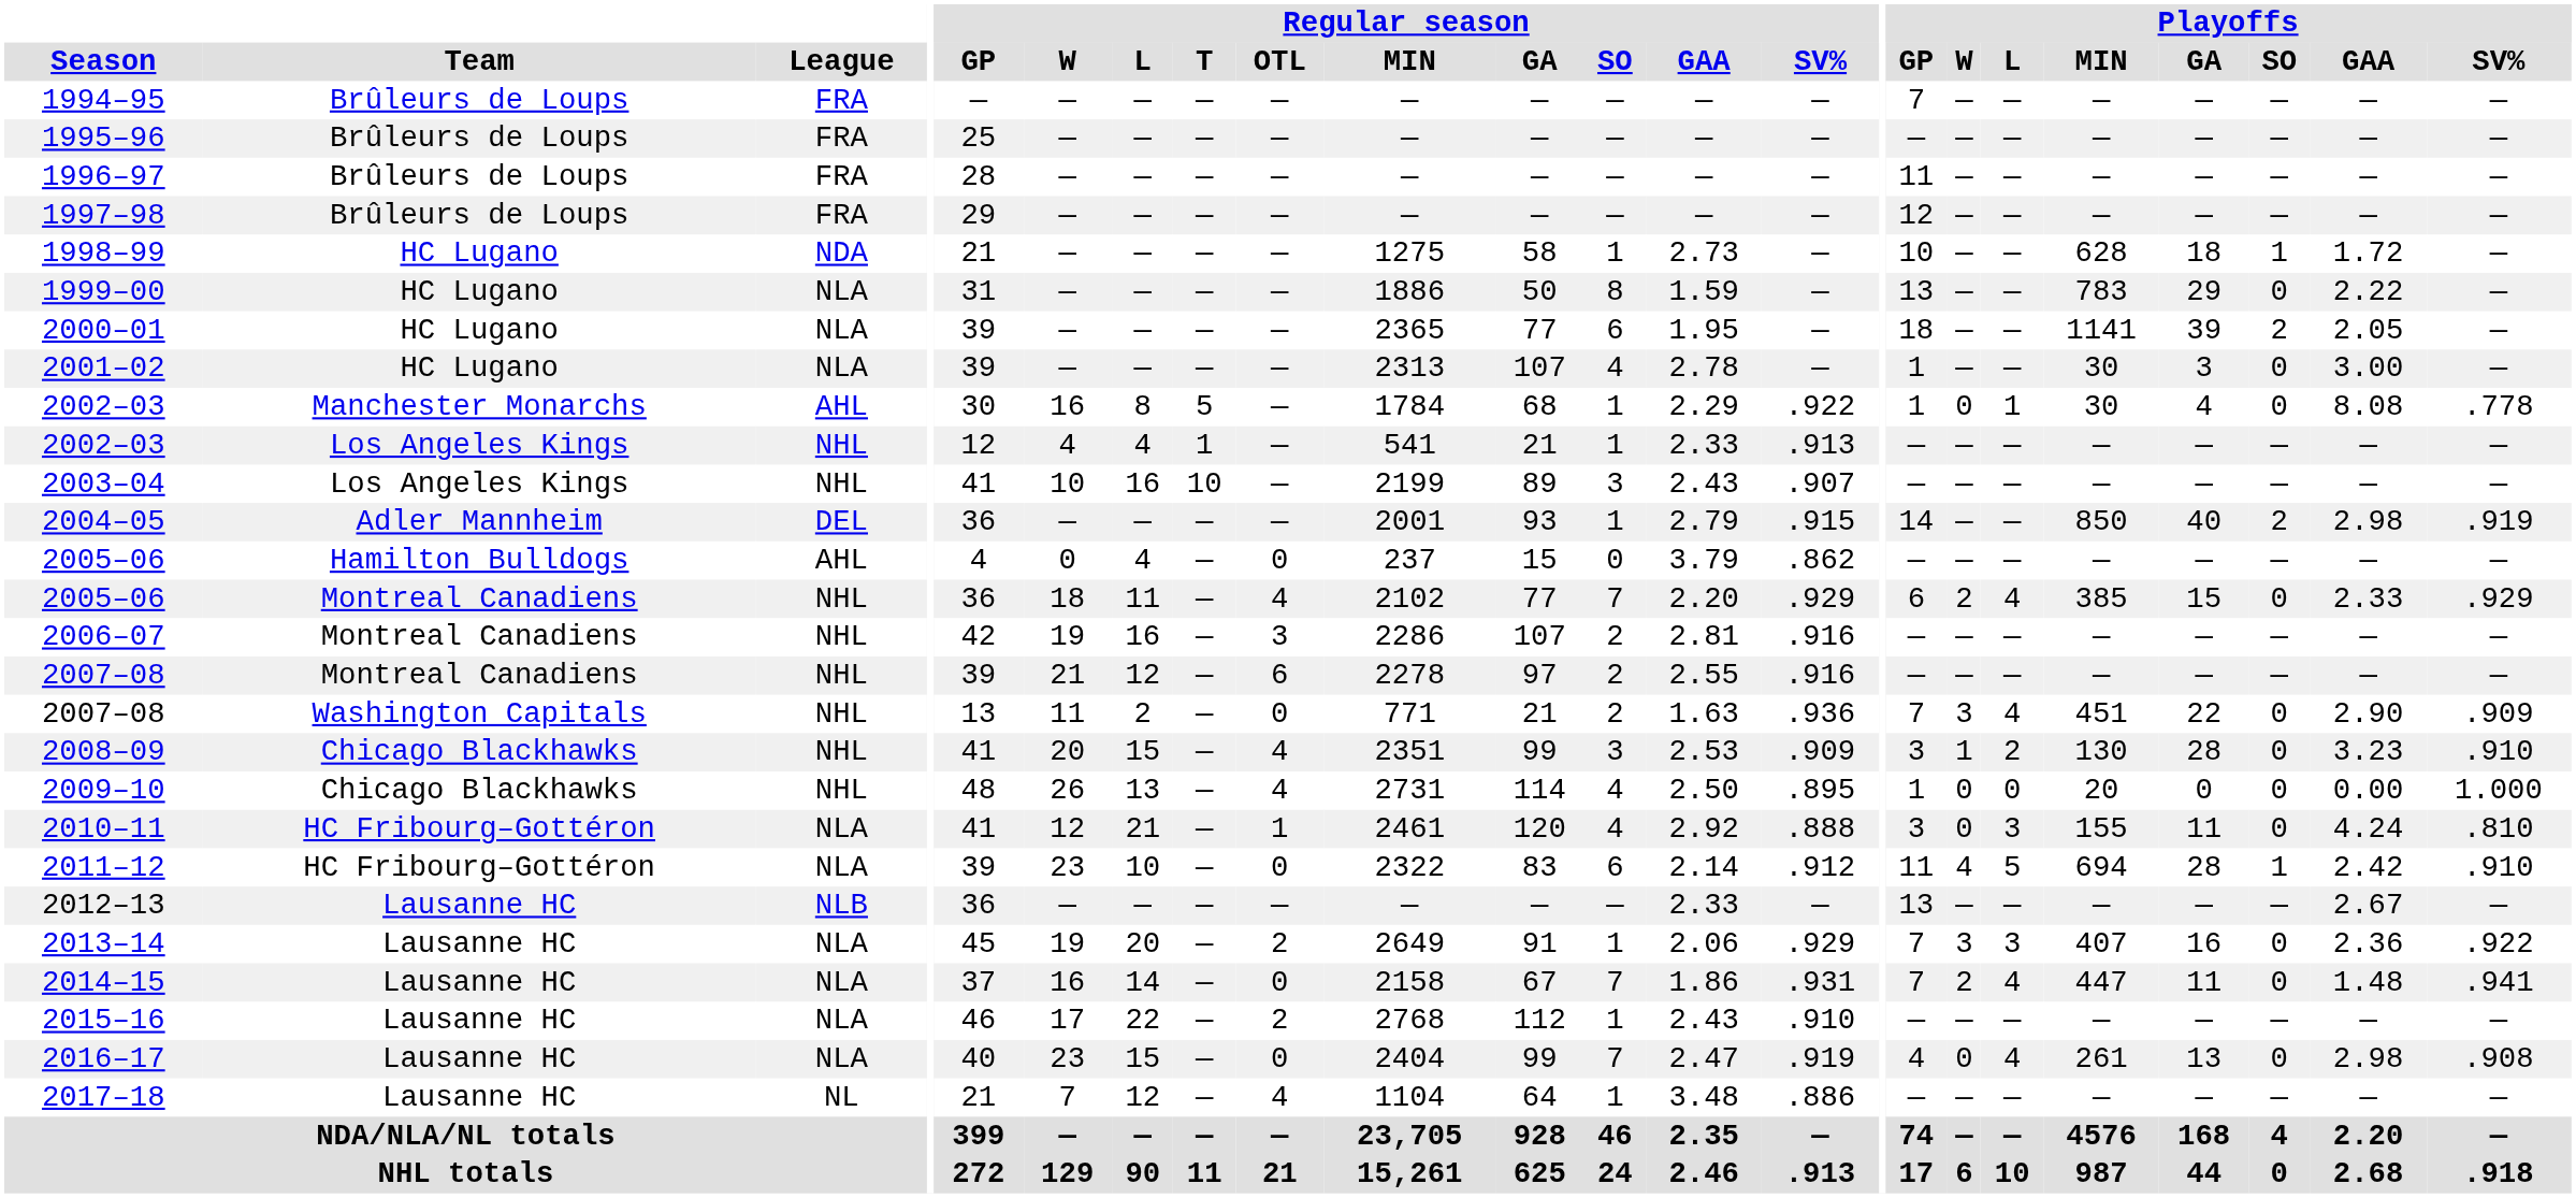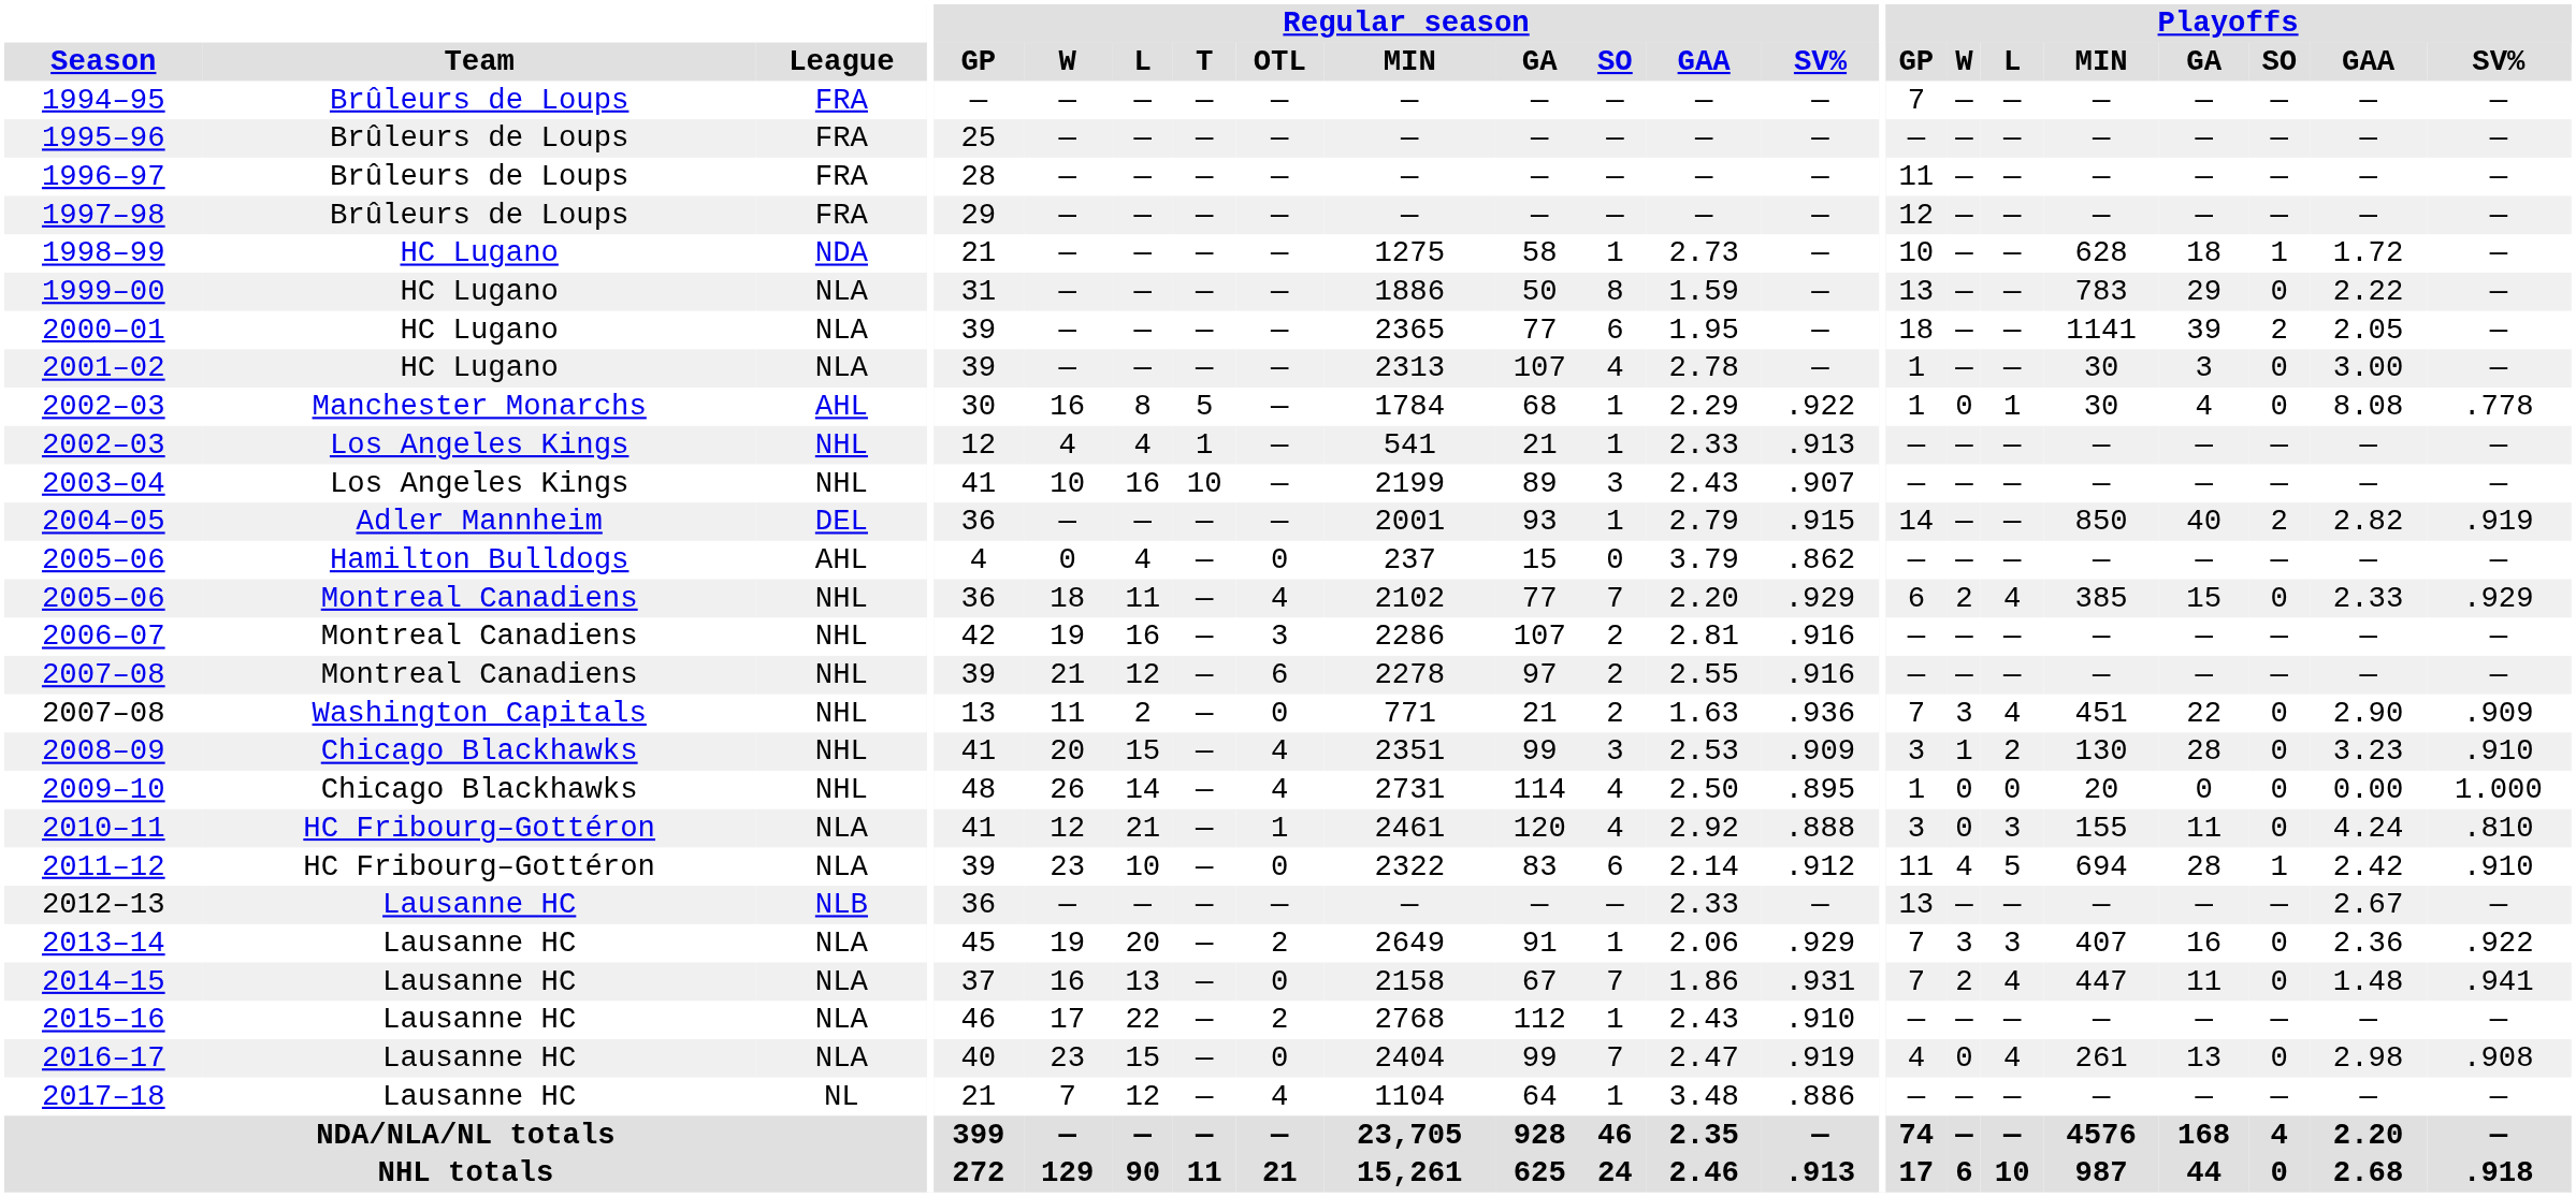2004–05 | Playoffs / GAA: 2.98 -> 2.82
2009–10 | Regular season / L: 13 -> 14
2014–15 | Regular season / L: 14 -> 13
